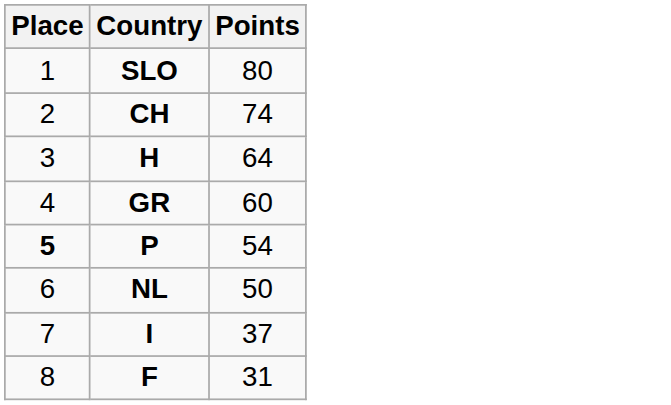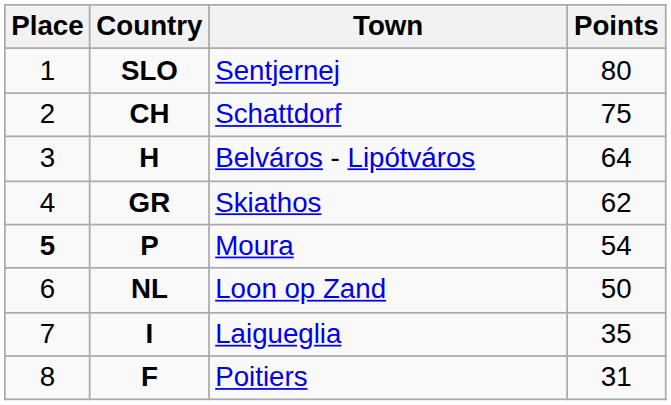+ column: Town | Sentjernej | Schattdorf | Belváros - Lipótváros | Skiathos | Moura | Loon op Zand | Laigueglia | Poitiers
CH | Points: 74 -> 75
GR | Points: 60 -> 62
I | Points: 37 -> 35
